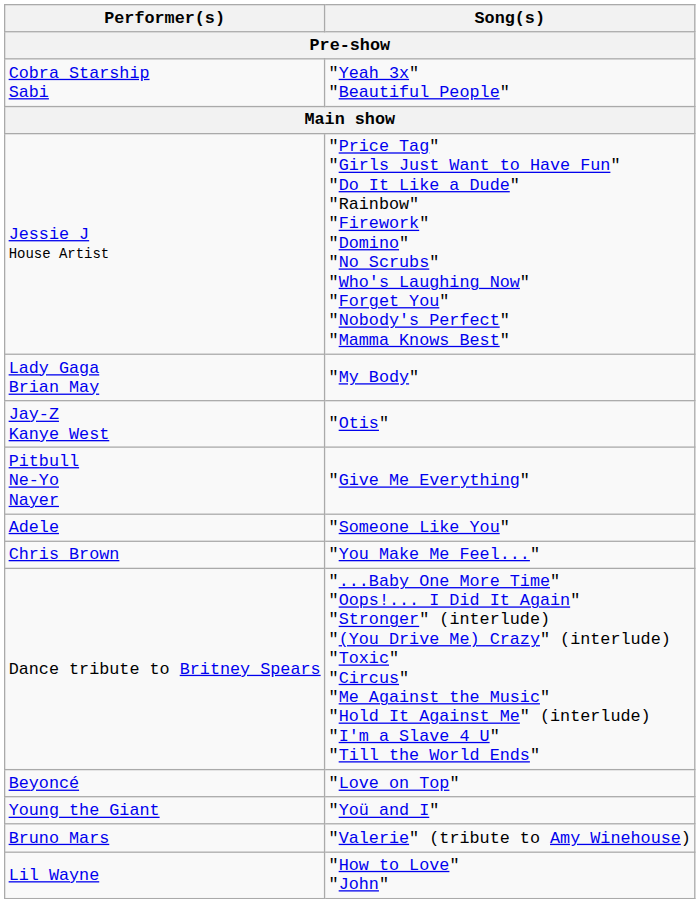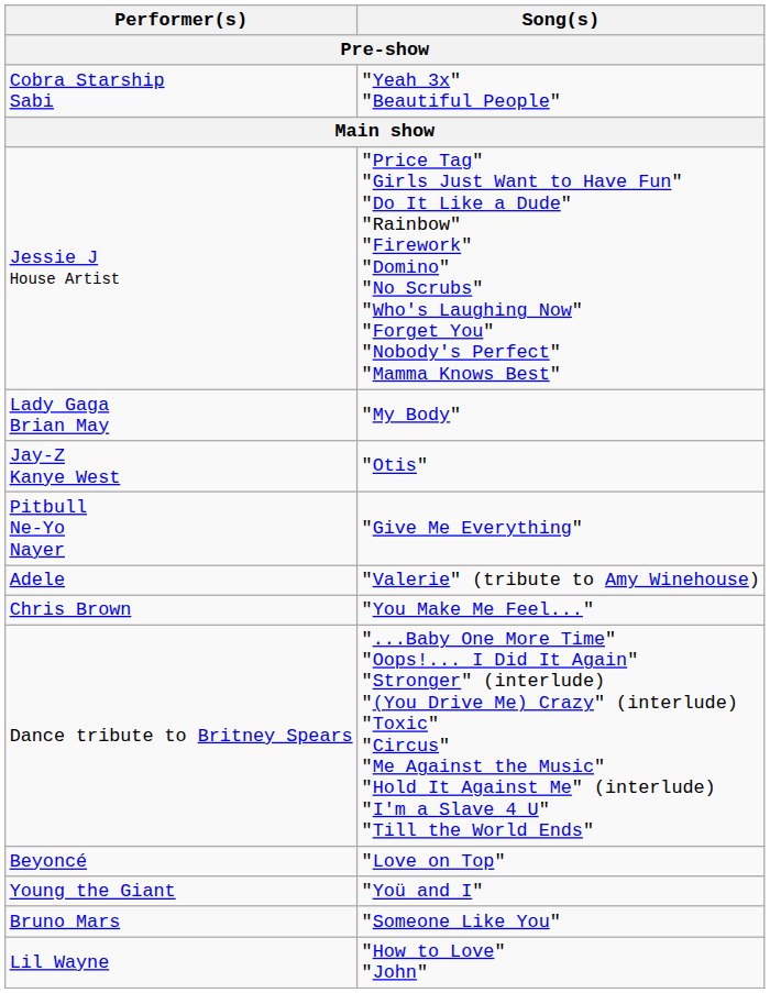Adele | Song(s): "Someone Like You" -> "Valerie" (tribute to Amy Winehouse)
Bruno Mars | Song(s): "Valerie" (tribute to Amy Winehouse) -> "Someone Like You"
